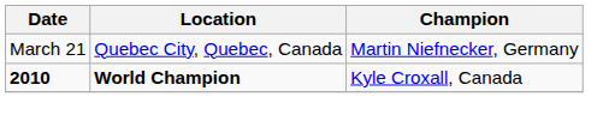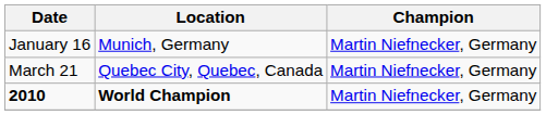+ row: January 16 | Munich, Germany | Martin Niefnecker, Germany
2010 | Champion: Kyle Croxall, Canada -> Martin Niefnecker, Germany
